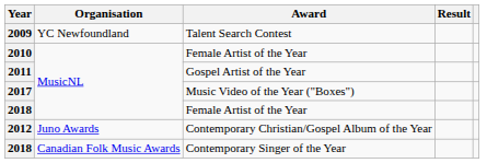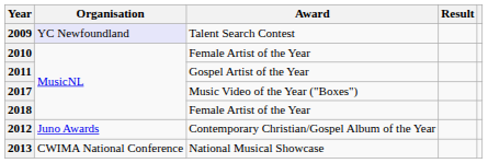2009 | Organisation: no background -> lavender background
+ row: 2013 | CWIMA National Conference | National Musical Showcase
- row: 2018 | Canadian Folk Music Awards | Contemporary Singer of the Year
